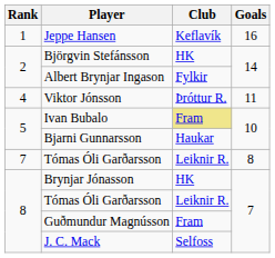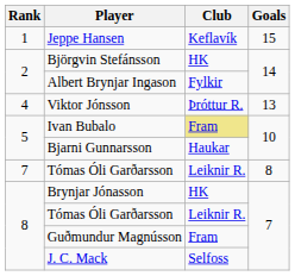Jeppe Hansen | Goals: 16 -> 15
Viktor Jónsson | Goals: 11 -> 13
